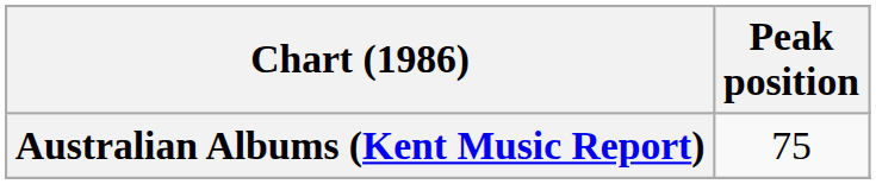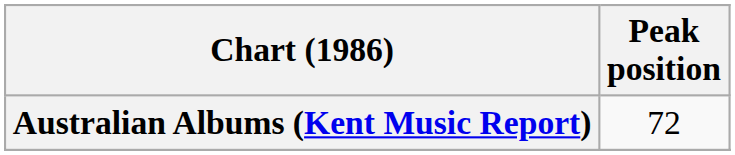Australian Albums (Kent Music Report) | Peak position: 75 -> 72
